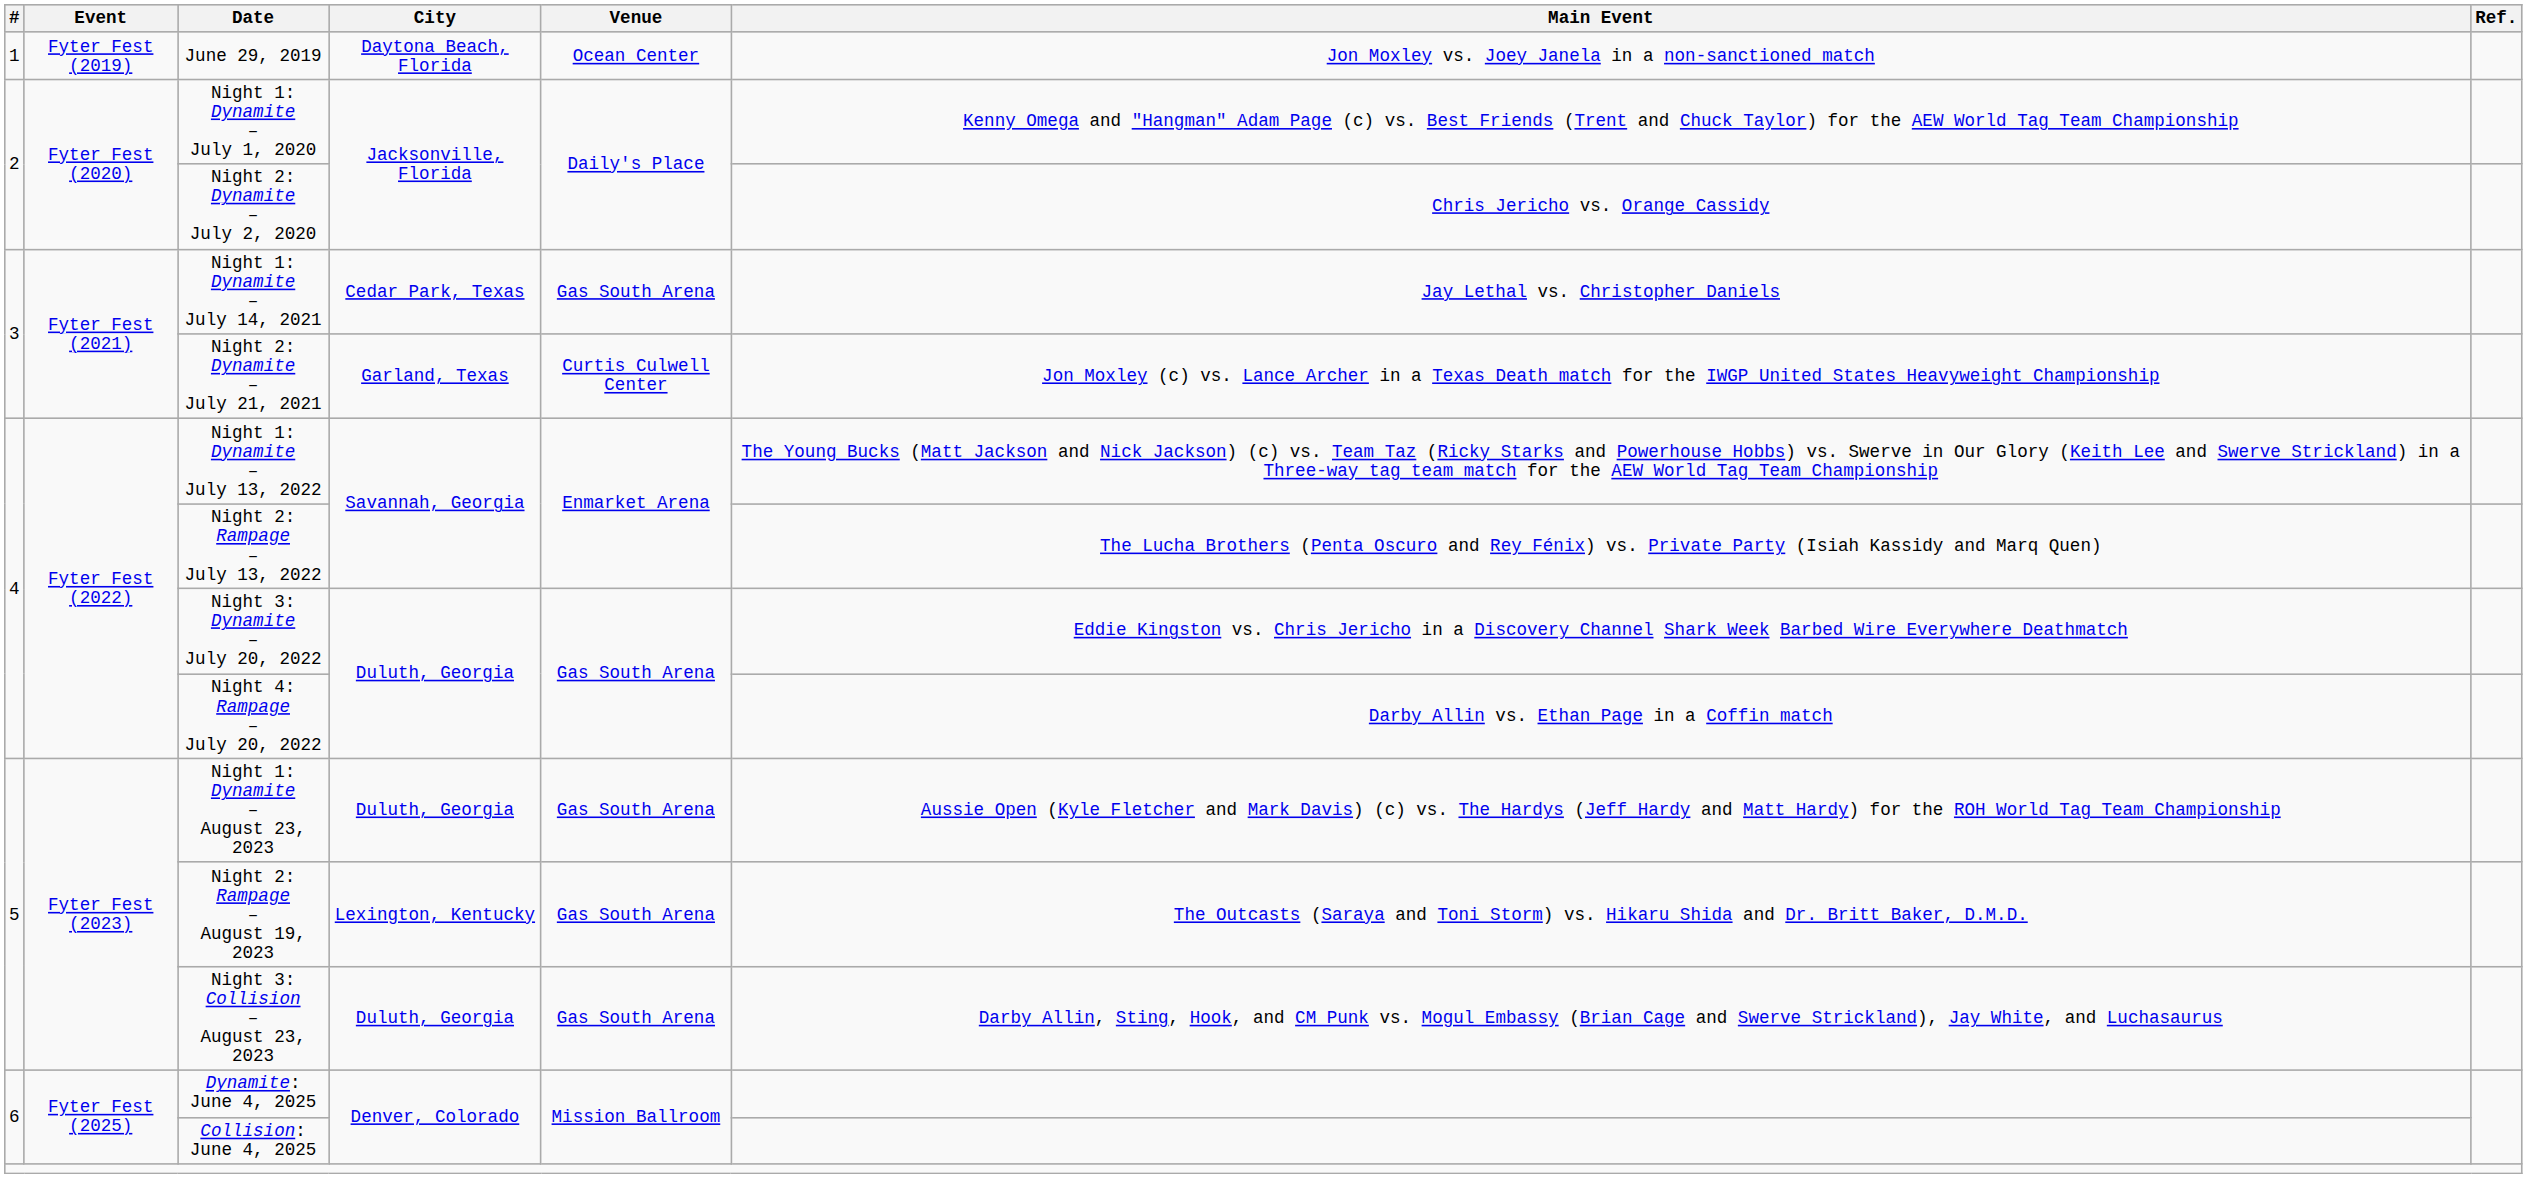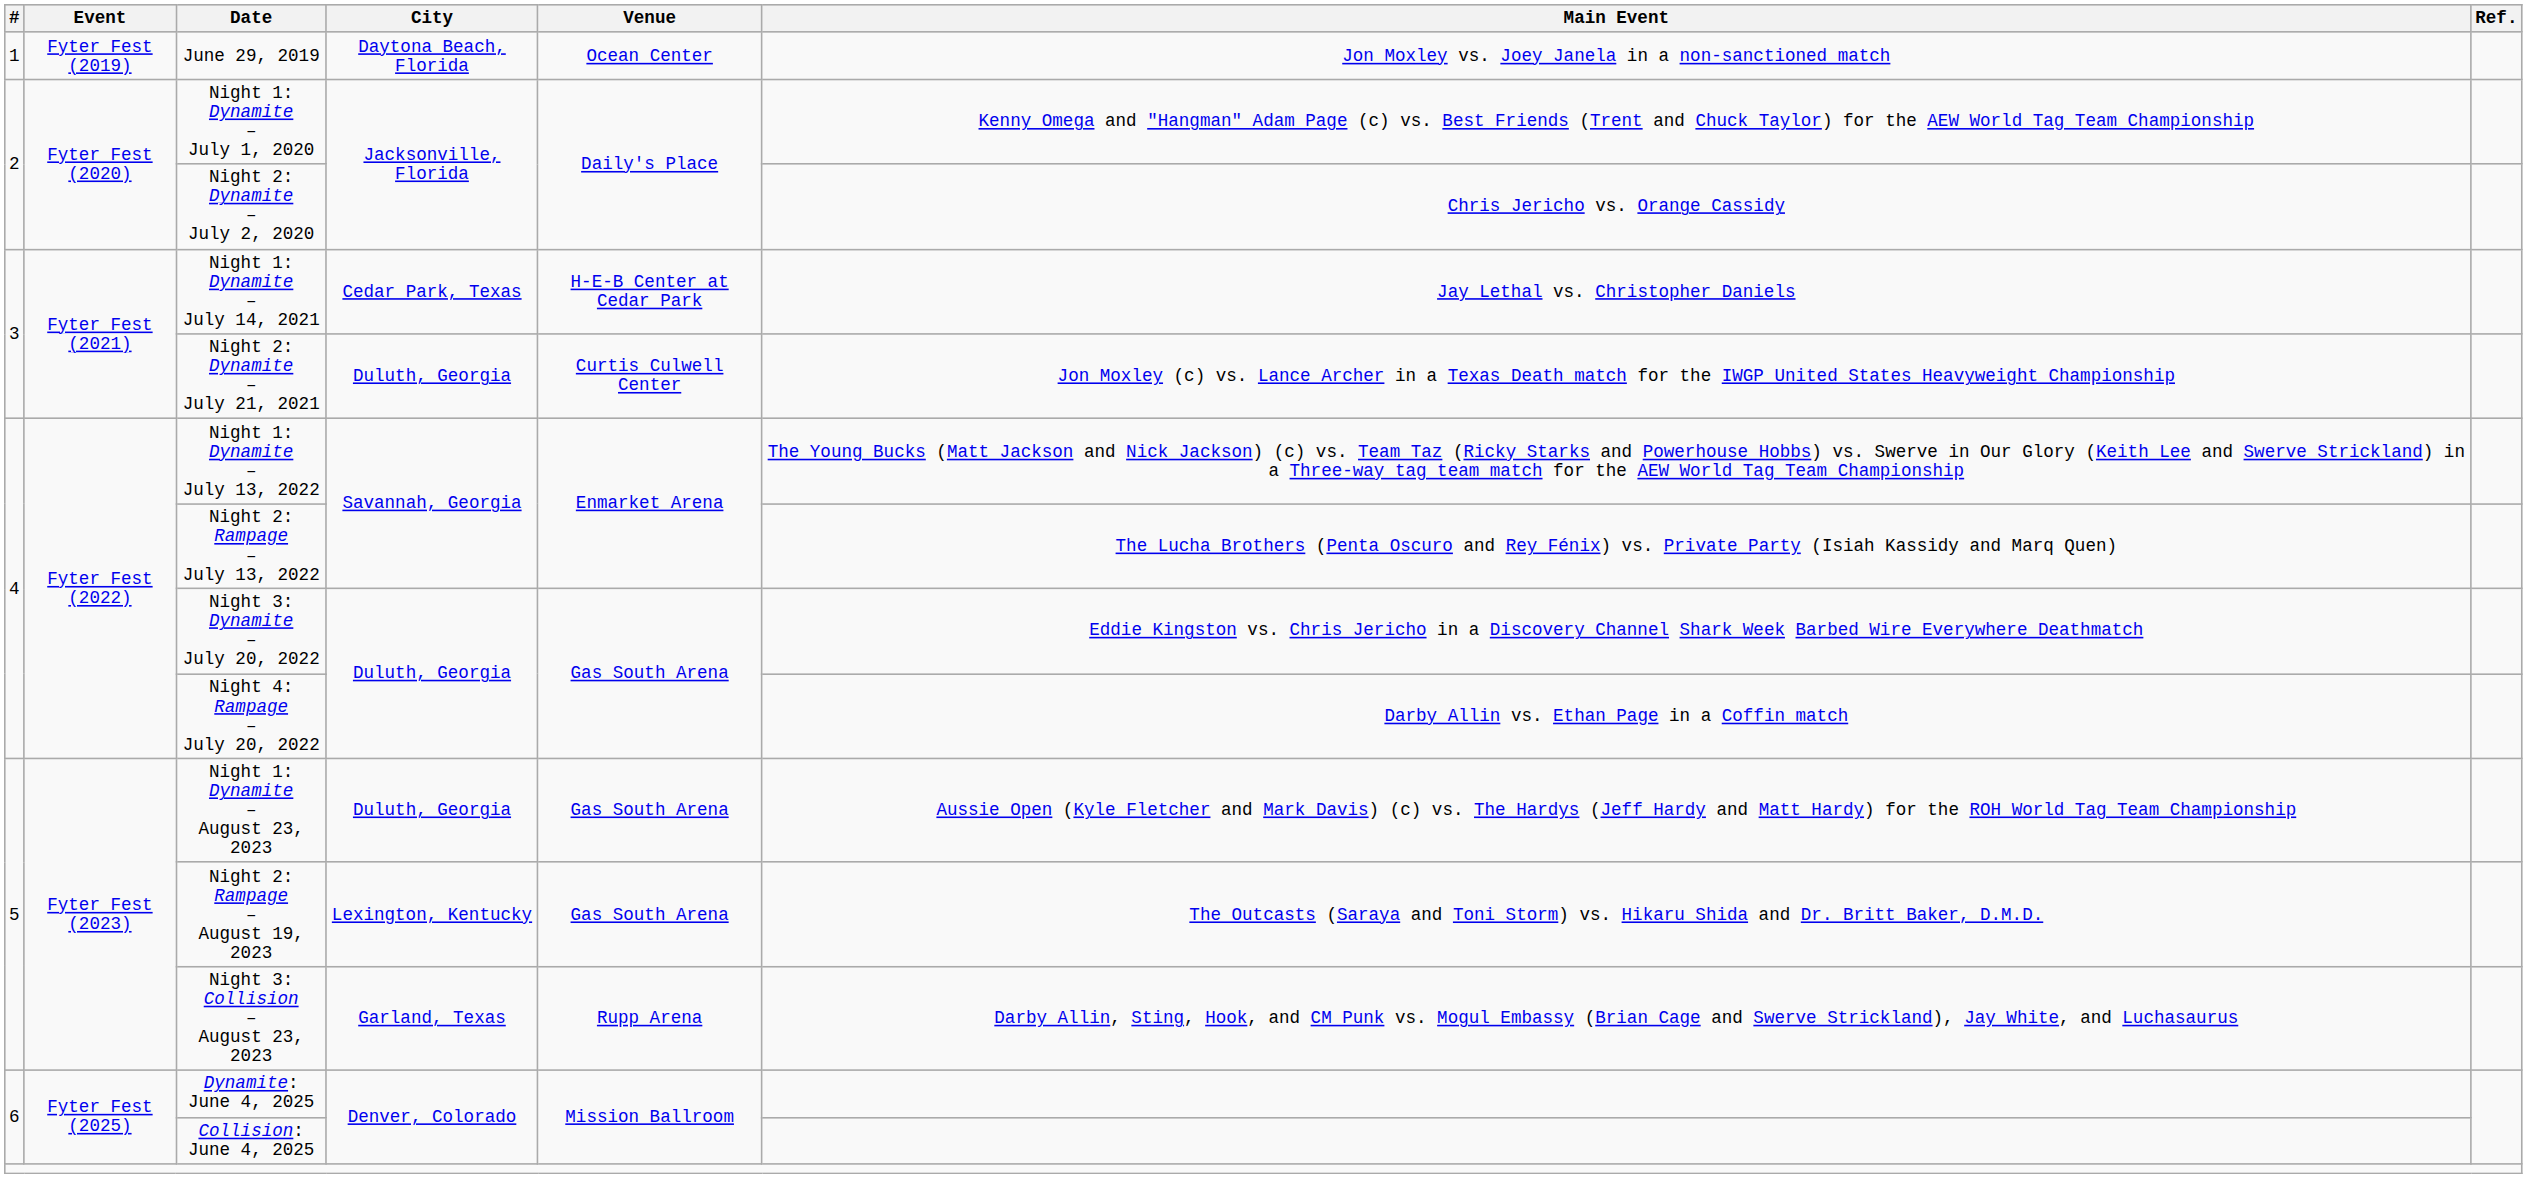Night 1: Dynamite – July 14, 2021 | Venue: Gas South Arena -> H-E-B Center at Cedar Park
Night 2: Dynamite – July 21, 2021 | City: Garland, Texas -> Duluth, Georgia
Night 3: Collision – August 23, 2023 | City: Duluth, Georgia -> Garland, Texas
Night 3: Collision – August 23, 2023 | Venue: Gas South Arena -> Rupp Arena
